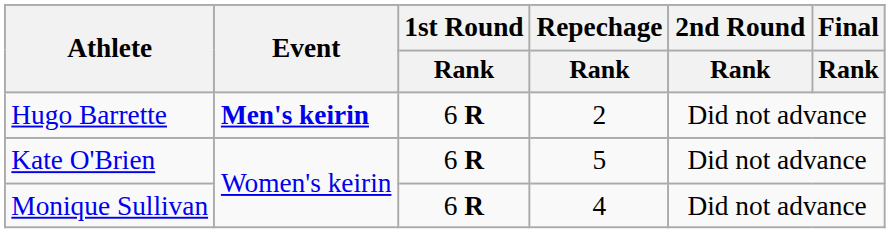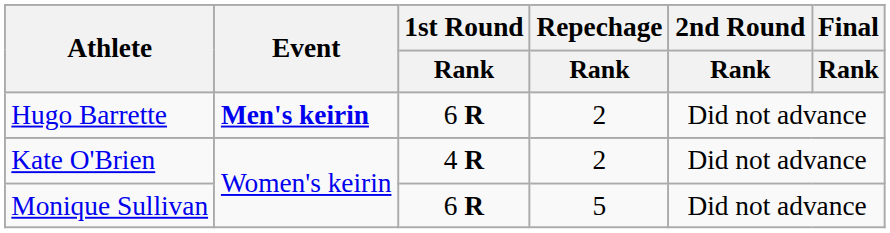Kate O'Brien | 1st Round / Rank: 6 R -> 4 R
Kate O'Brien | Repechage / Rank: 5 -> 2
Monique Sullivan | Repechage / Rank: 4 -> 5
